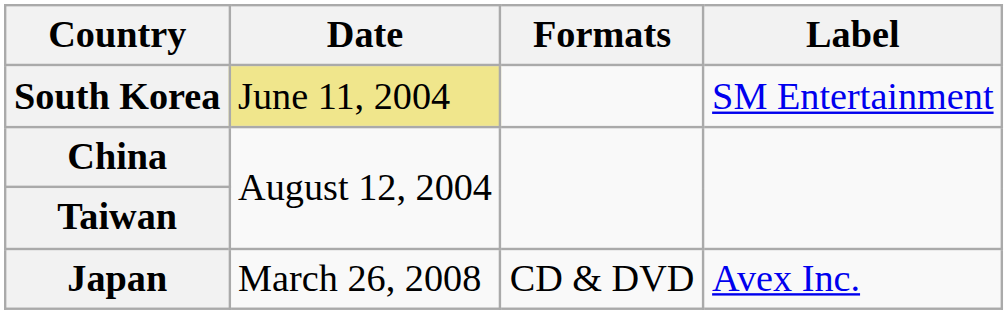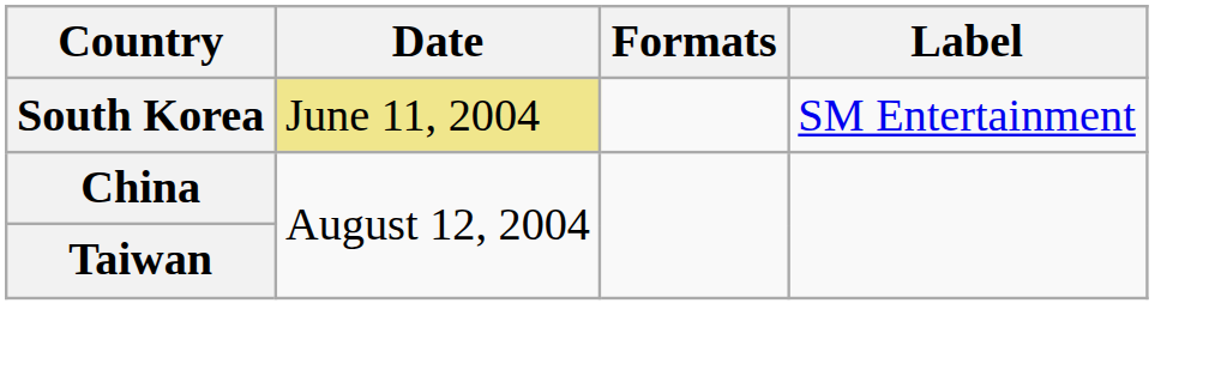- row: Japan | March 26, 2008 | CD & DVD | Avex Inc.
